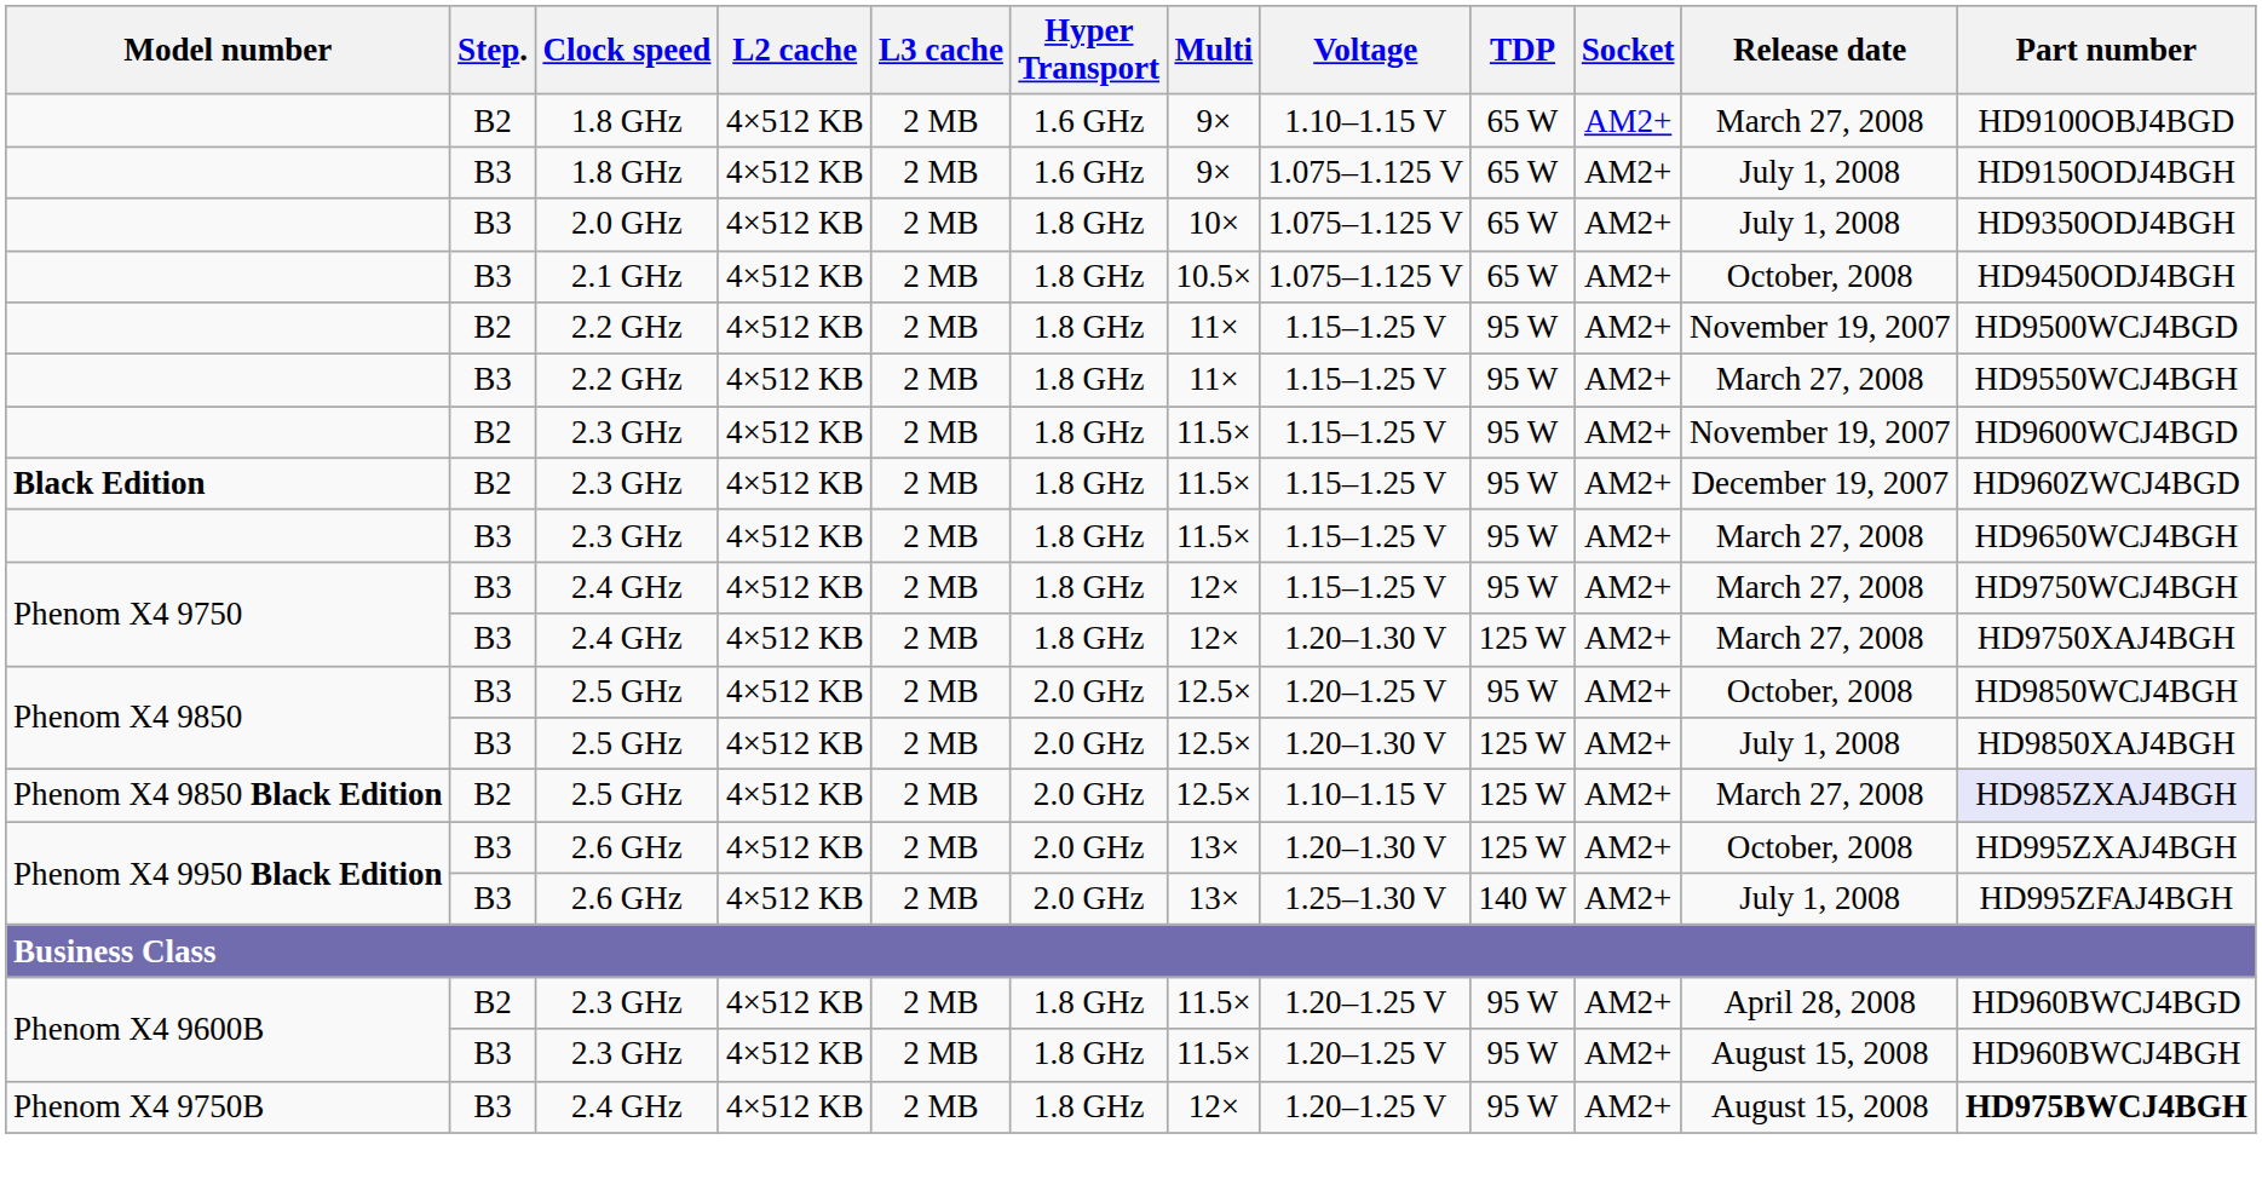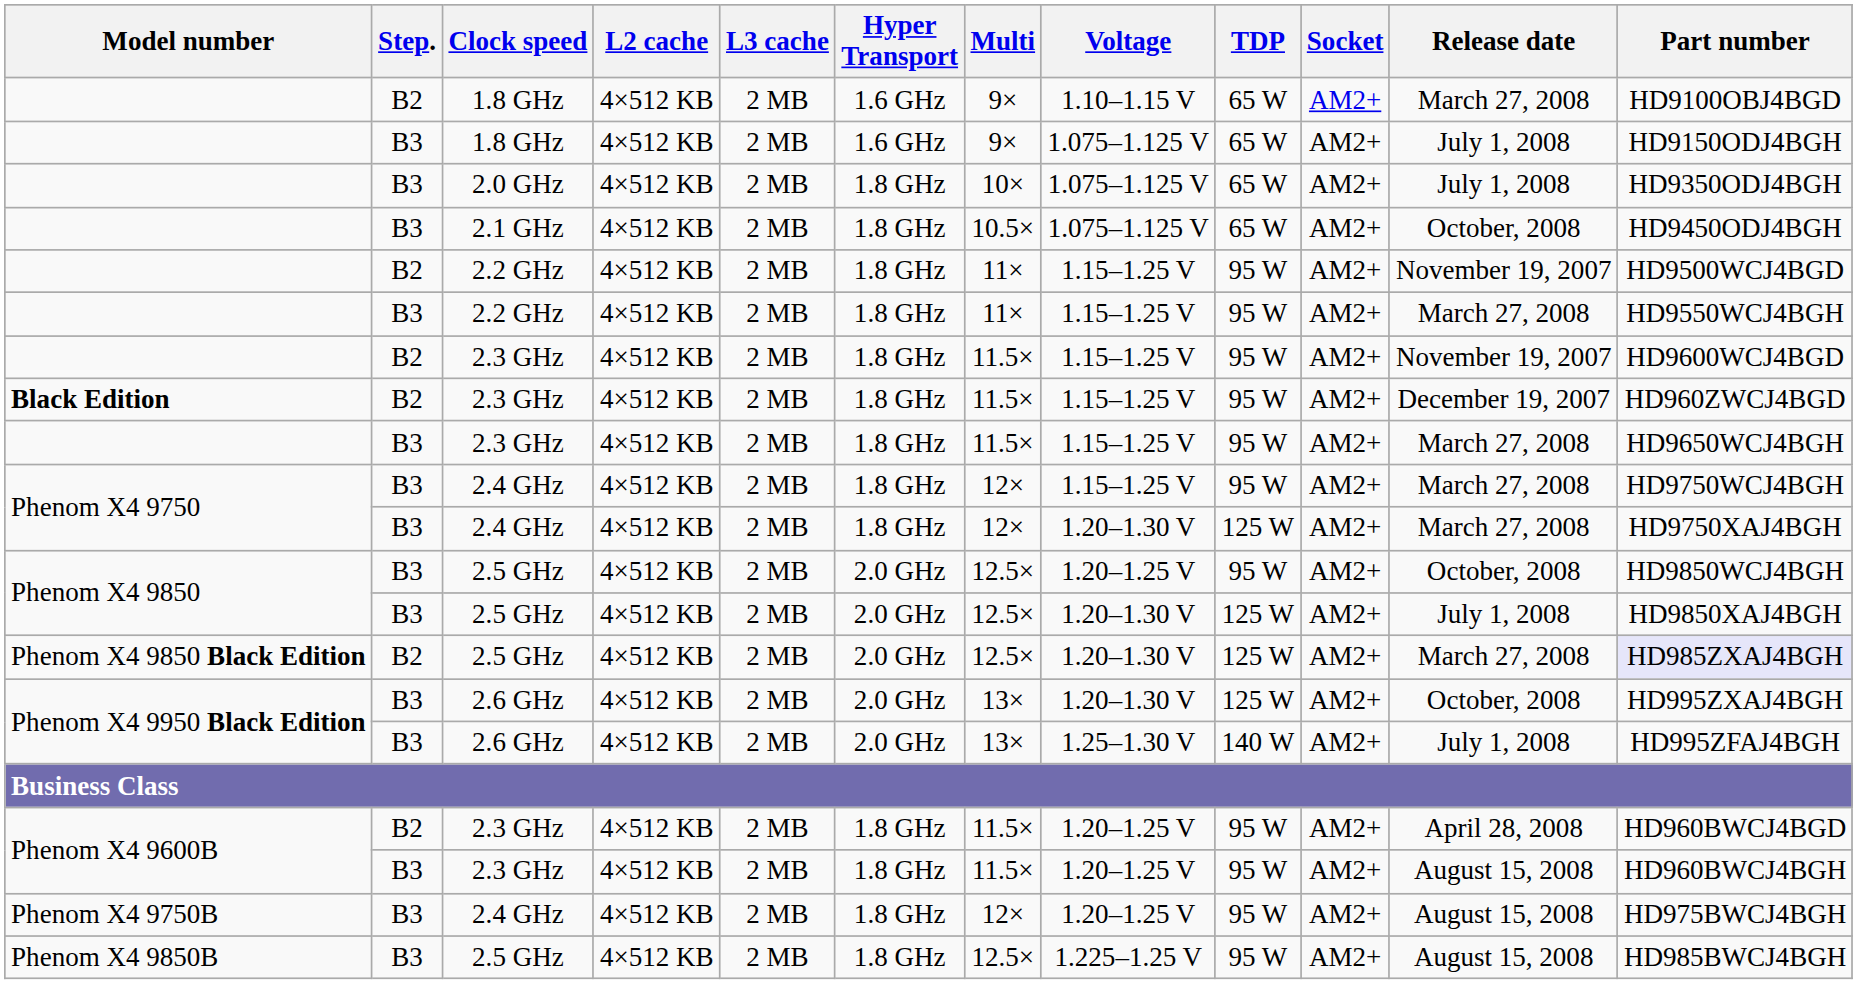Phenom X4 9850 Black Edition | Voltage: 1.10–1.15 V -> 1.20–1.30 V
Phenom X4 9750B | Part number: bold -> normal
+ row: Phenom X4 9850B | B3 | 2.5 GHz | 4×512 KB | 2 MB | 1.8 GHz | 12.5× | 1.225–1.25 V | 95 W | AM2+ | August 15, 2008 | HD985BWCJ4BGH
